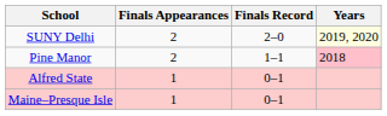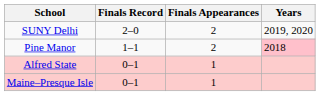columns swapped: Finals Record <-> Finals Appearances
SUNY Delhi | Years: lightyellow background -> no background
